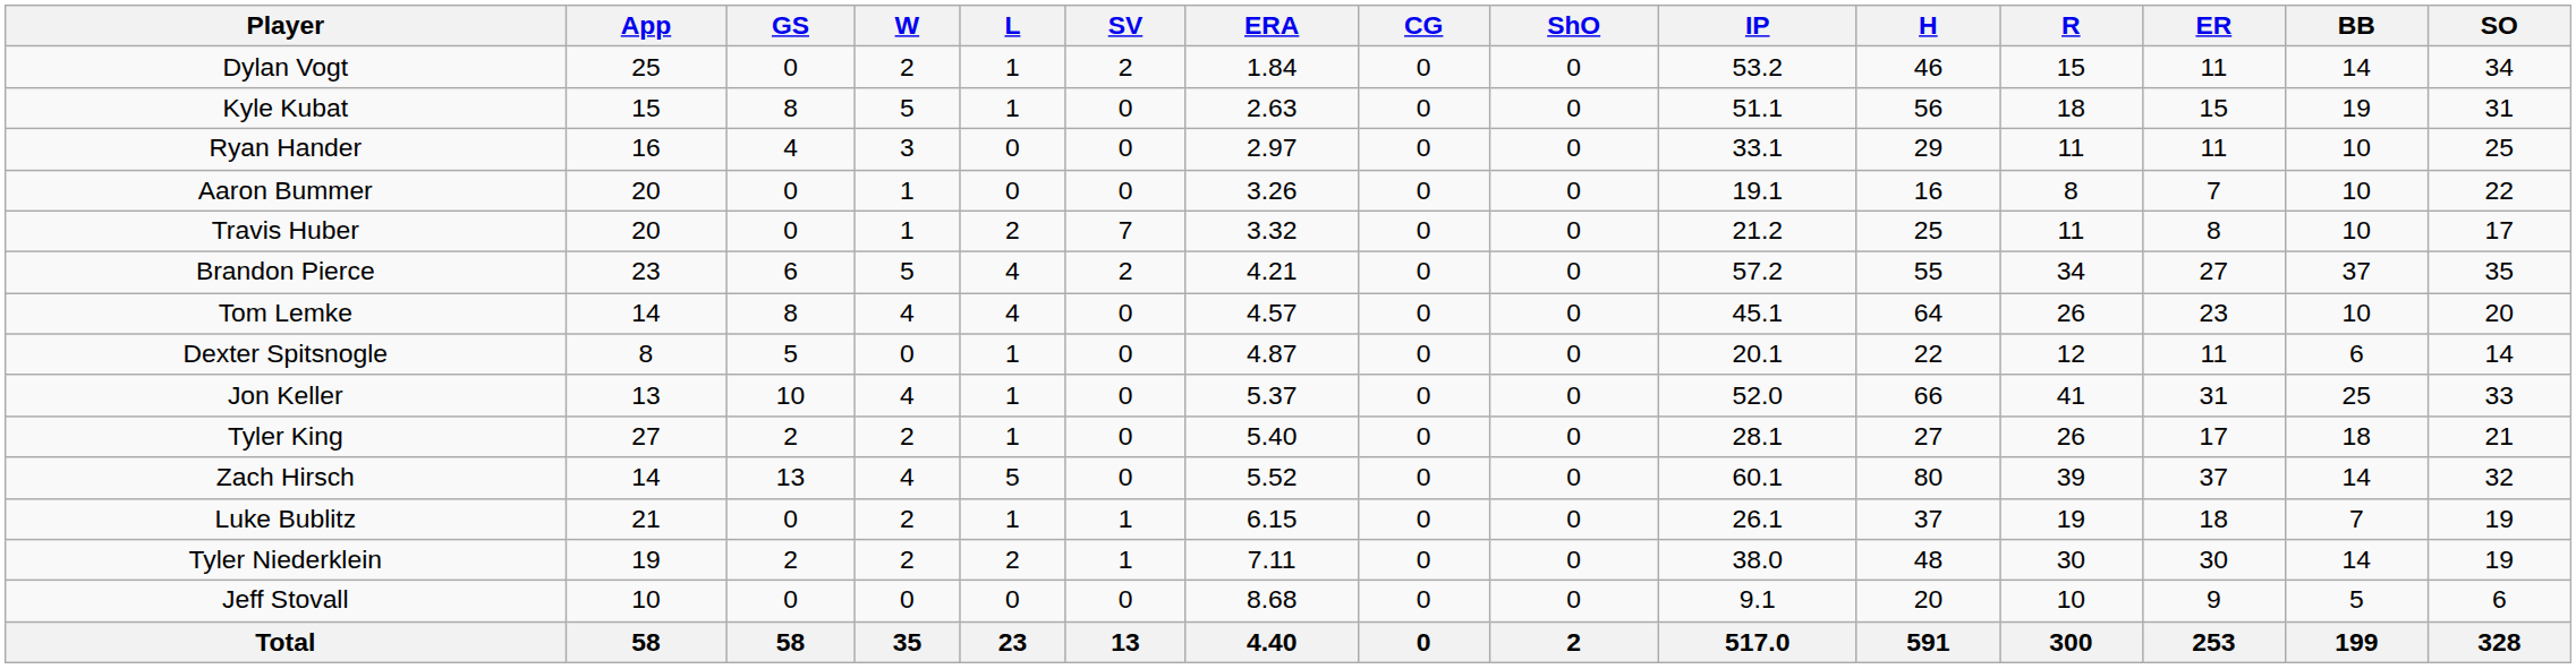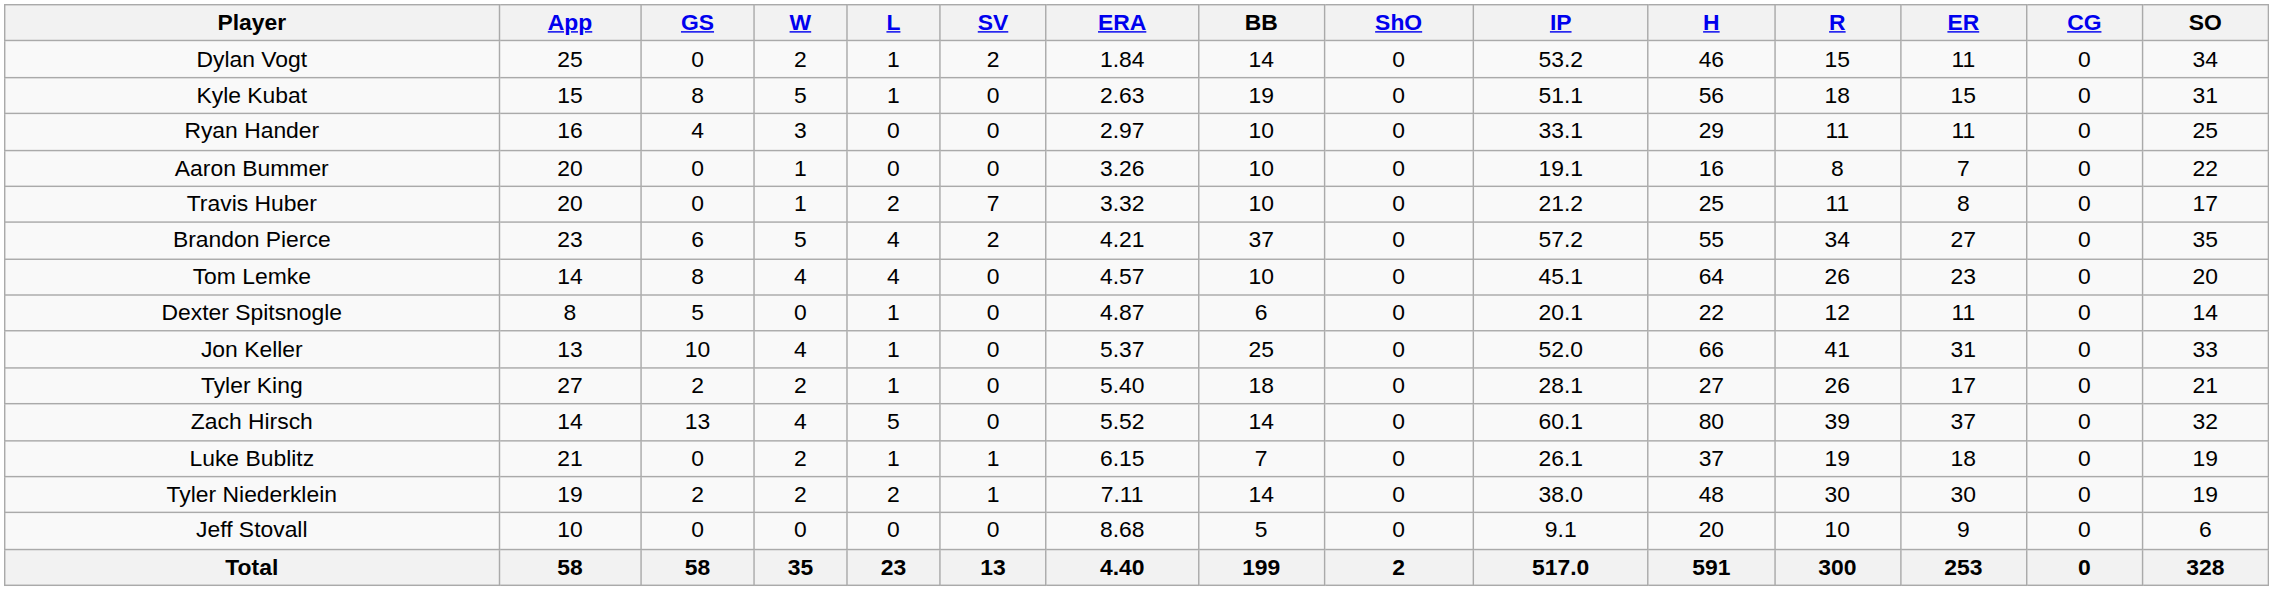columns swapped: CG <-> BB
